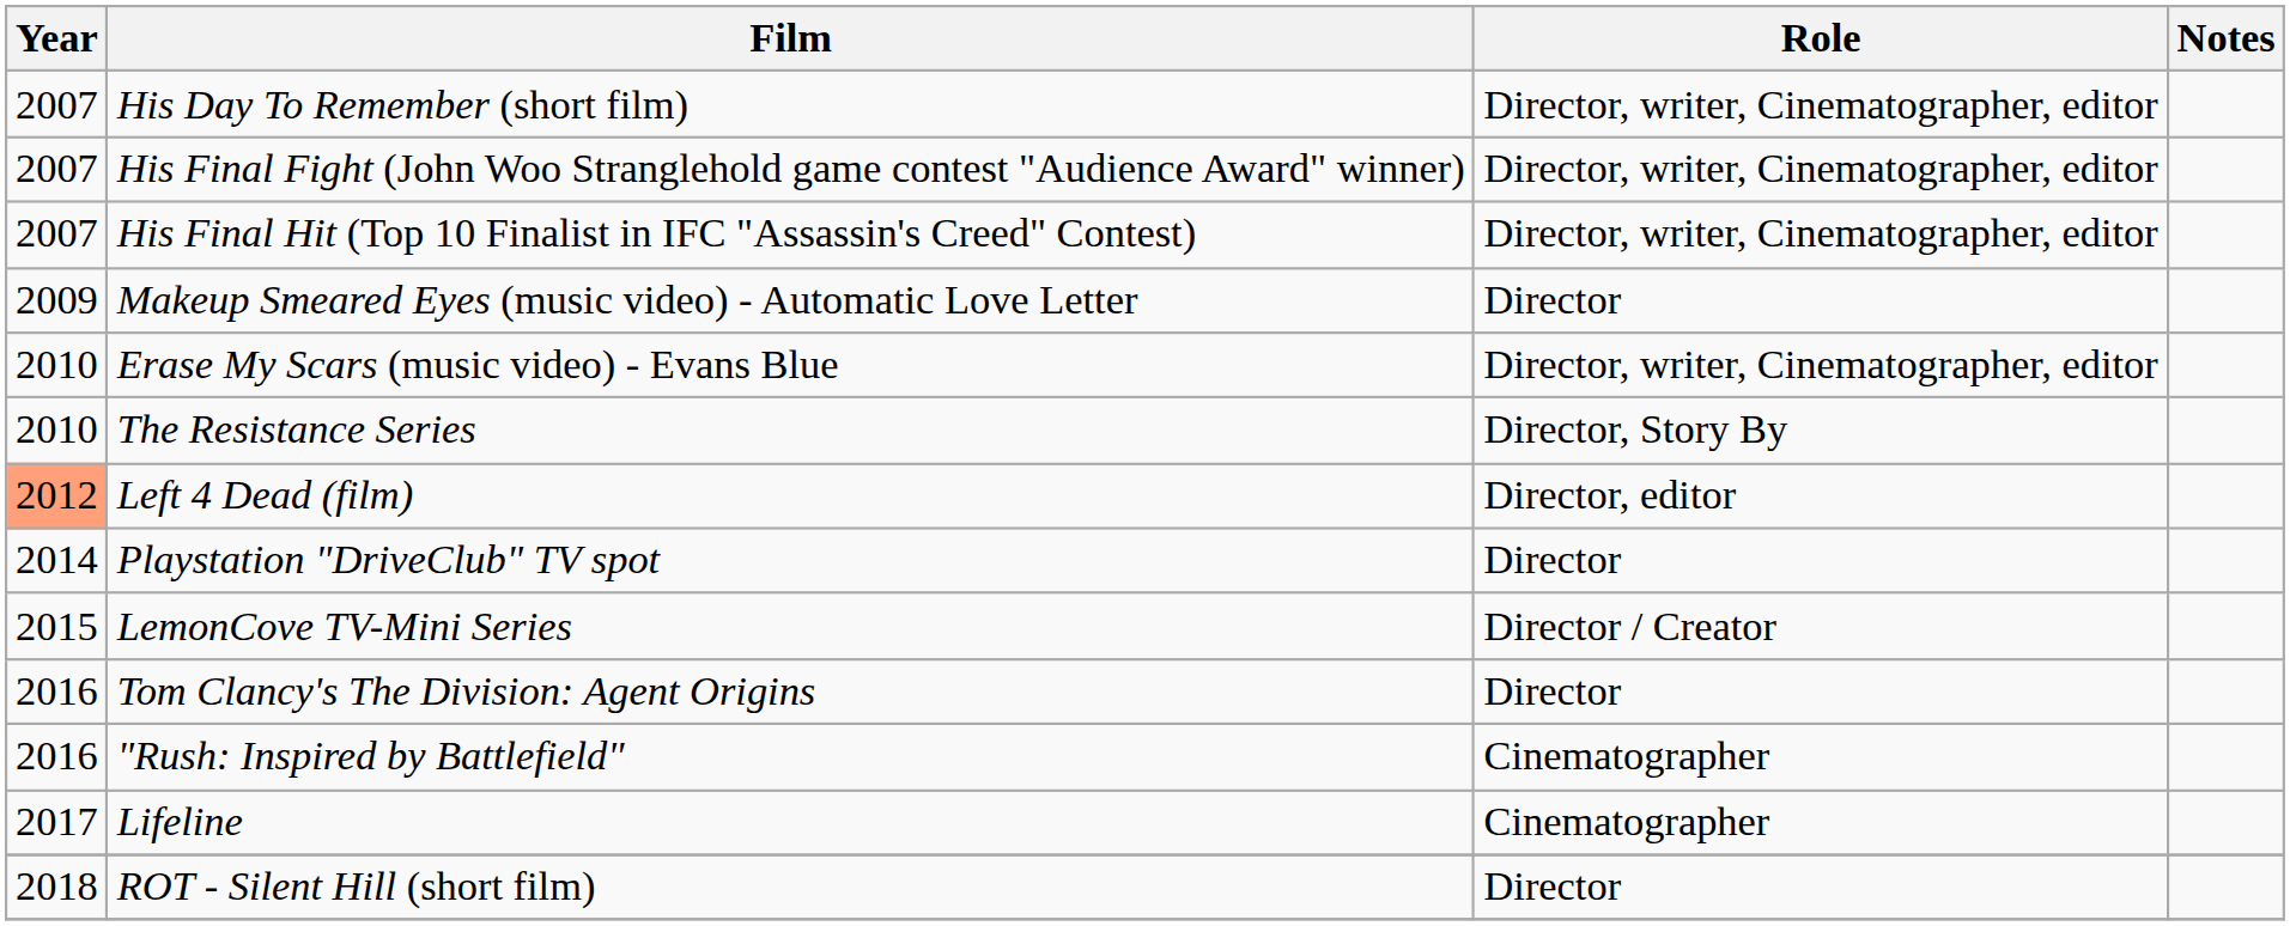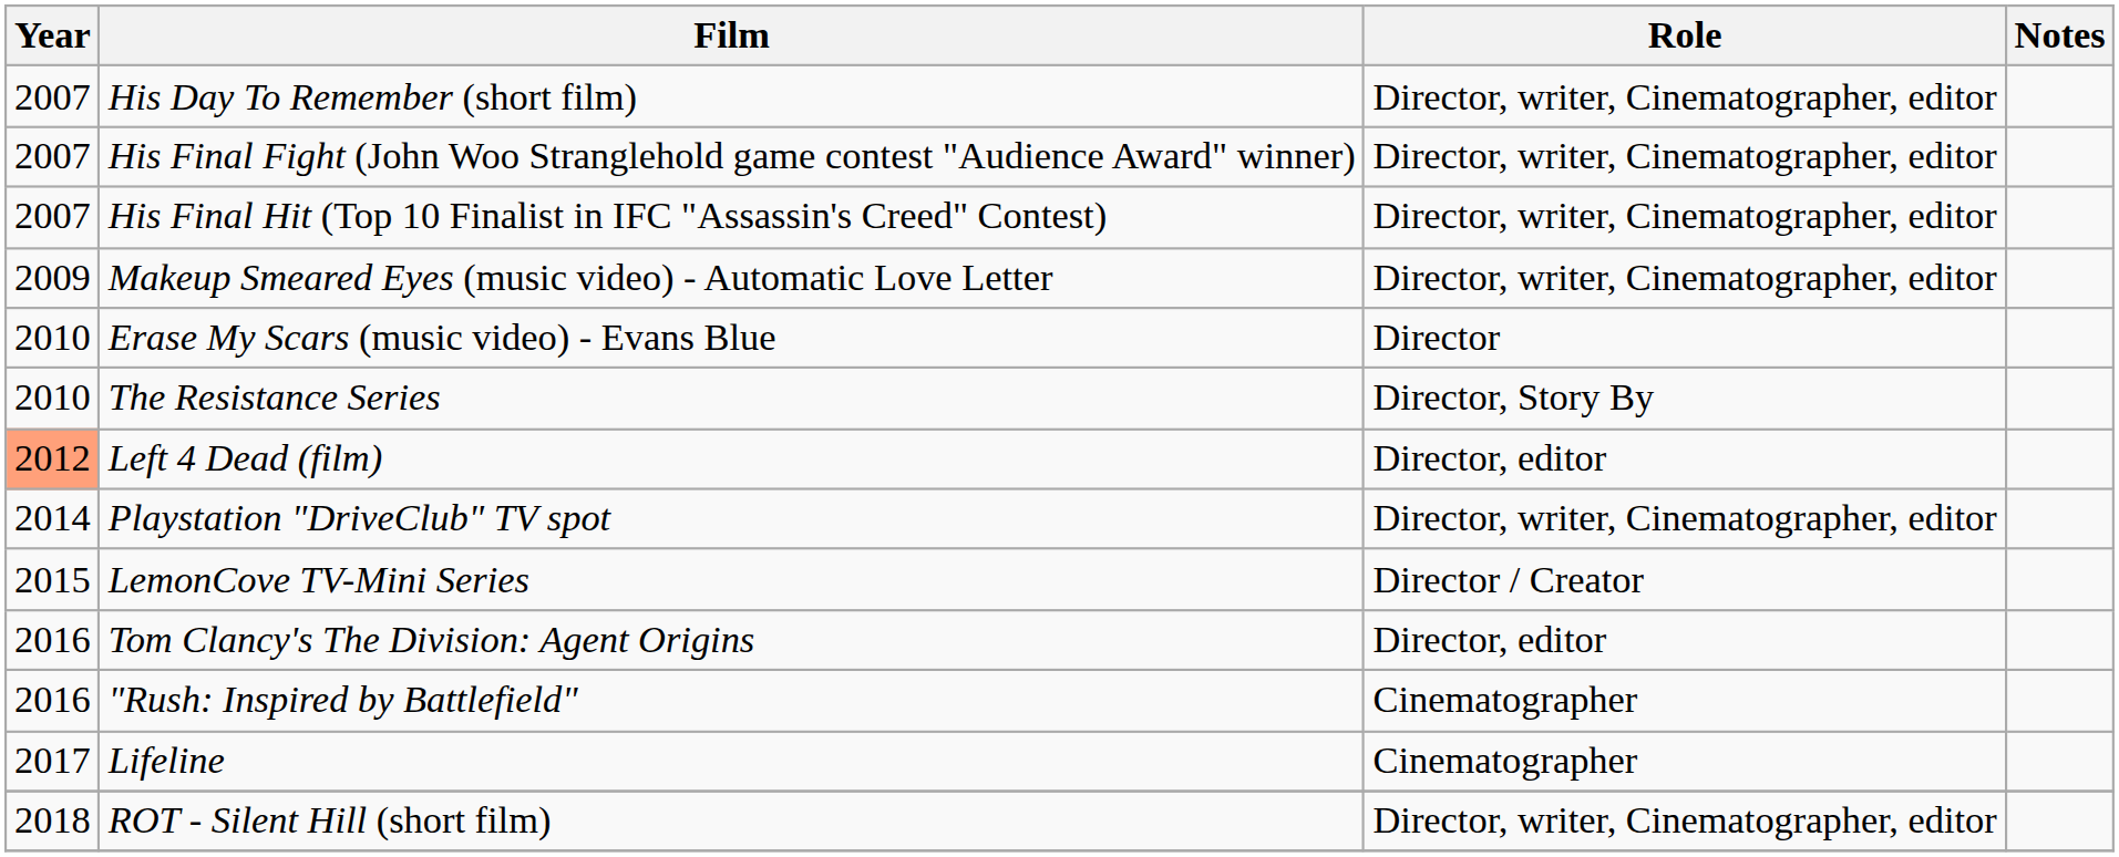Makeup Smeared Eyes (music video) - Automatic Love Letter | Role: Director -> Director, writer, Cinematographer, editor
Erase My Scars (music video) - Evans Blue | Role: Director, writer, Cinematographer, editor -> Director
Playstation "DriveClub" TV spot | Role: Director -> Director, writer, Cinematographer, editor
Tom Clancy's The Division: Agent Origins | Role: Director -> Director, editor
ROT - Silent Hill (short film) | Role: Director -> Director, writer, Cinematographer, editor
